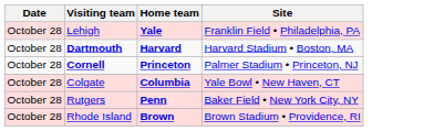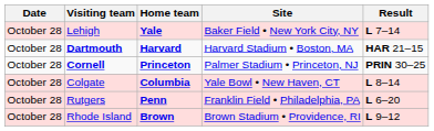+ column: Result | L 7–14 | HAR 21–15 | PRIN 30–25 | L 8–14 | L 6–20 | L 9–12
Lehigh | Site: Franklin Field • Philadelphia, PA -> Baker Field • New York City, NY
Rutgers | Site: Baker Field • New York City, NY -> Franklin Field • Philadelphia, PA
